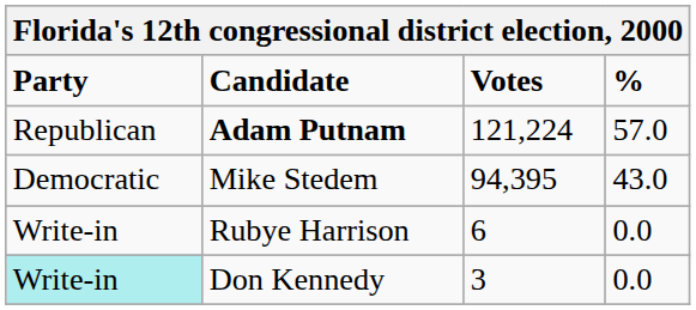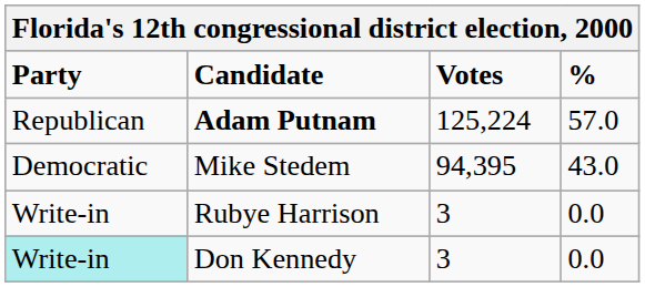Adam Putnam | Votes: 121,224 -> 125,224
Rubye Harrison | Votes: 6 -> 3
